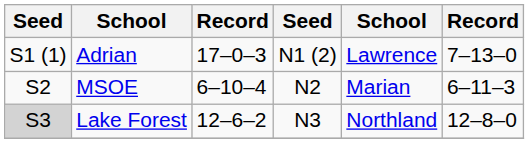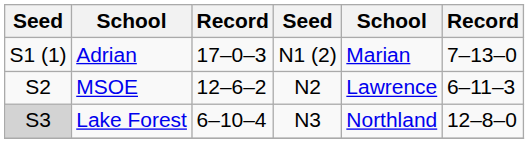Adrian | column 5: Lawrence -> Marian
MSOE | column 3: 6–10–4 -> 12–6–2
MSOE | column 5: Marian -> Lawrence
Lake Forest | column 3: 12–6–2 -> 6–10–4
